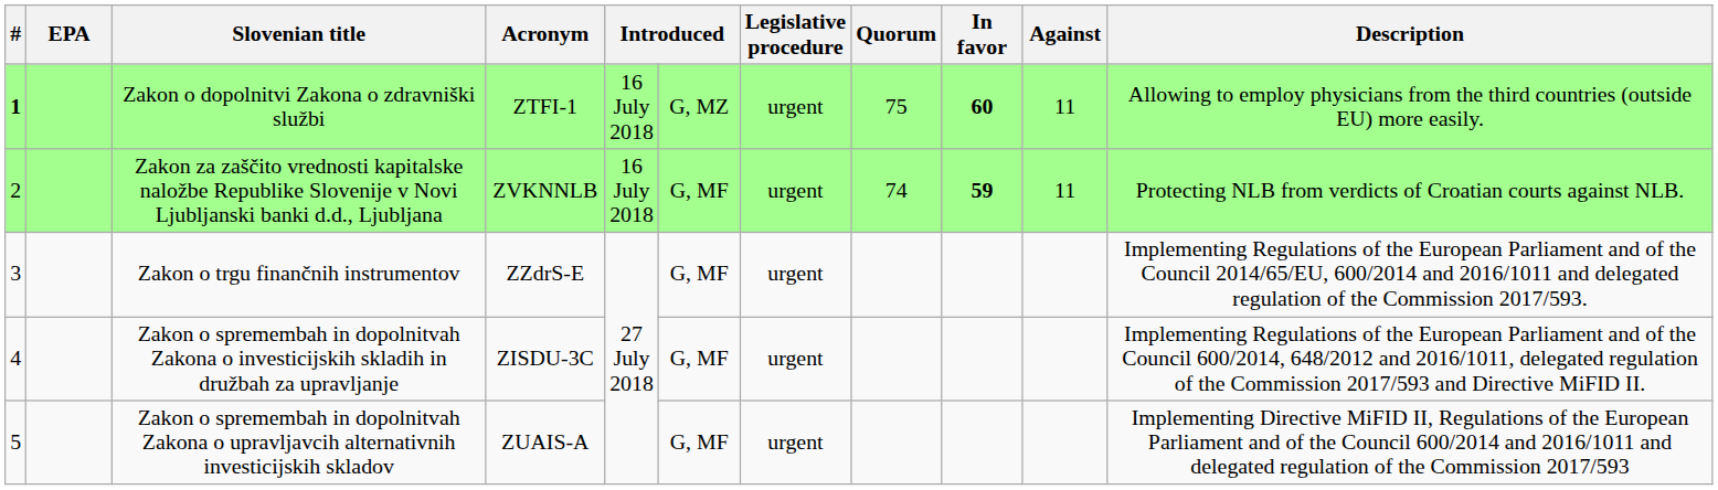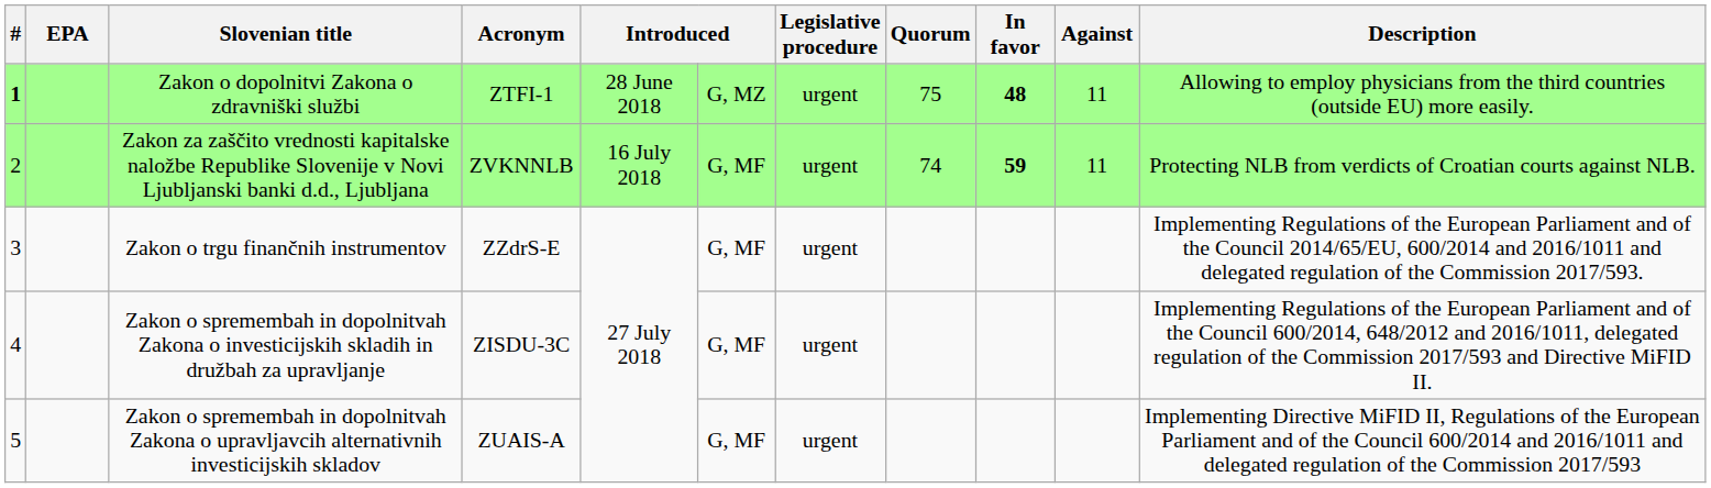Zakon o dopolnitvi Zakona o zdravniški službi | column 5: 16 July 2018 -> 28 June 2018
Zakon o dopolnitvi Zakona o zdravniški službi | In favor: 60 -> 48
